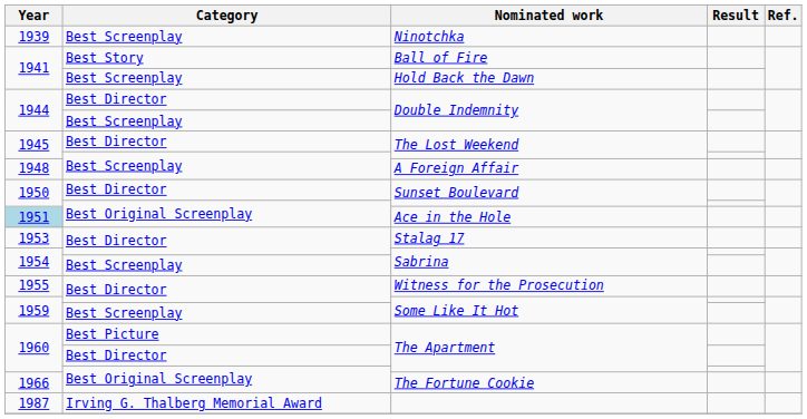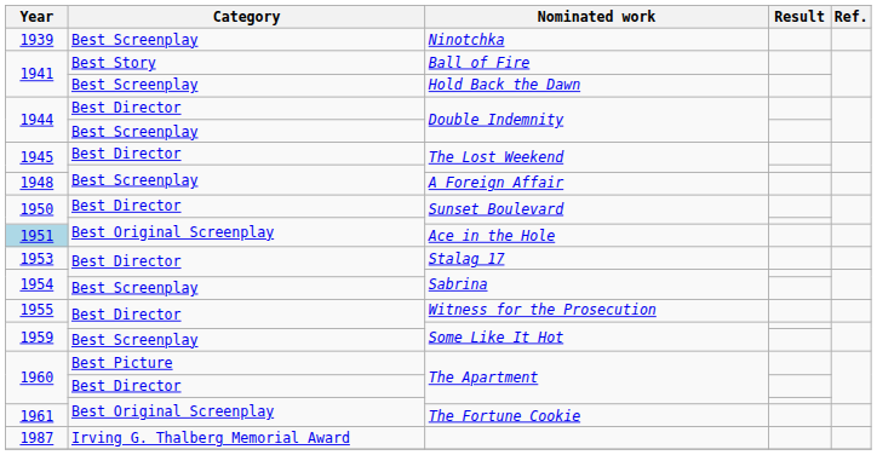The Fortune Cookie | Year: 1966 -> 1961
